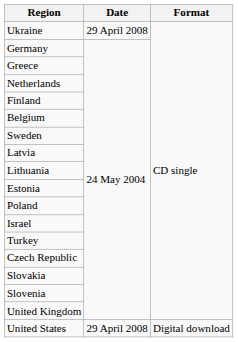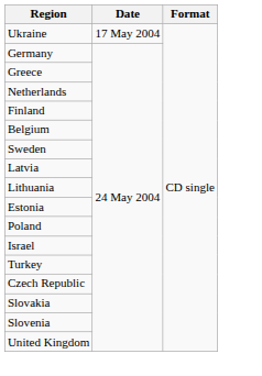Ukraine | Date: 29 April 2008 -> 17 May 2004
- row: United States | 29 April 2008 | Digital download
